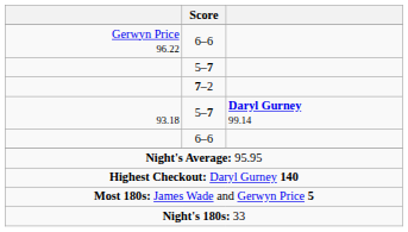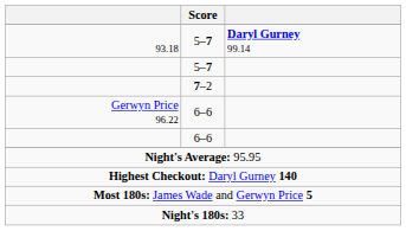rows swapped: Gerwyn Price 96.22 <-> 93.18
